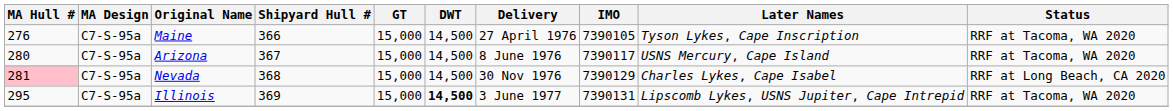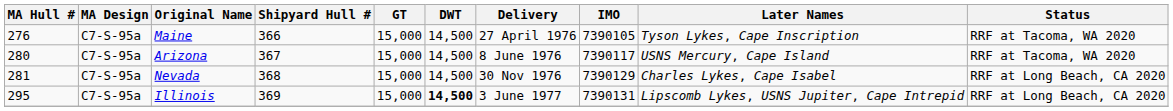Nevada | MA Hull #: pink background -> no background
Illinois | Status: RRF at Tacoma, WA 2020 -> RRF at Long Beach, CA 2020
